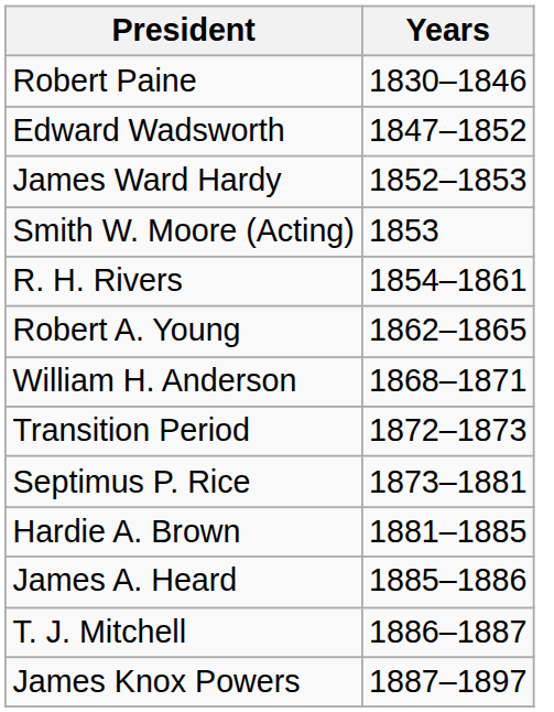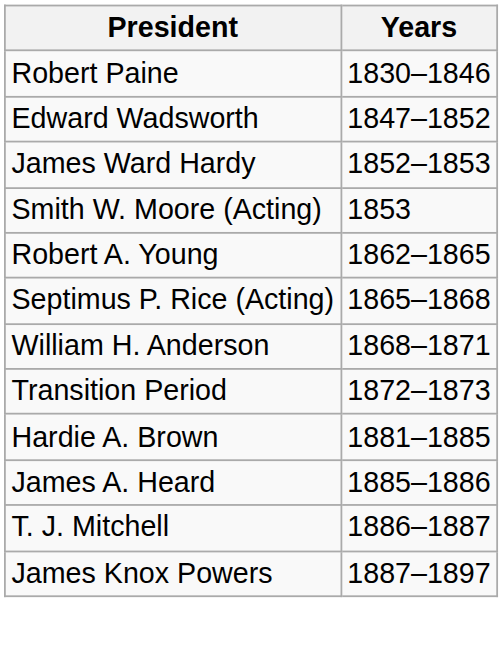- row: R. H. Rivers | 1854–1861
+ row: Septimus P. Rice (Acting) | 1865–1868
- row: Septimus P. Rice | 1873–1881
